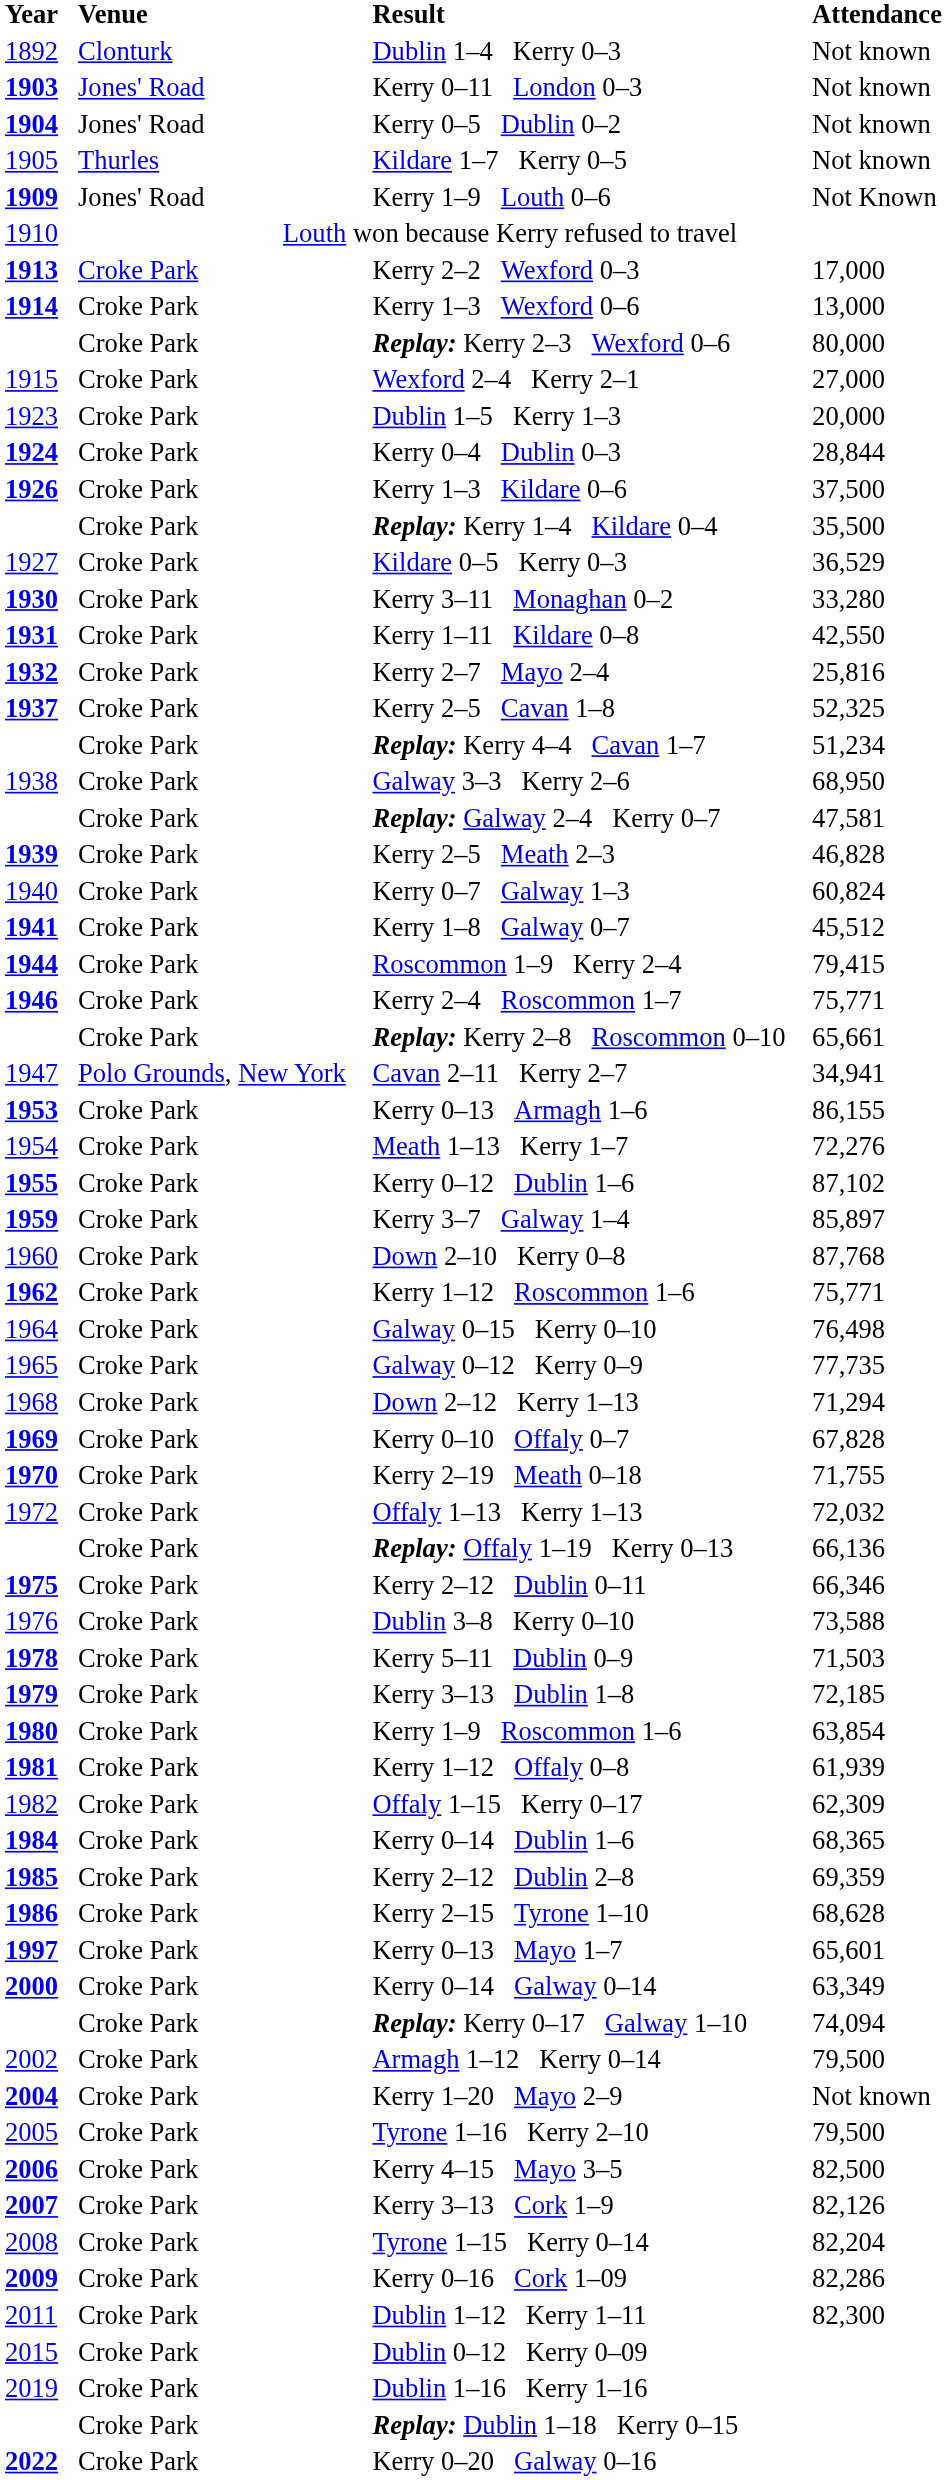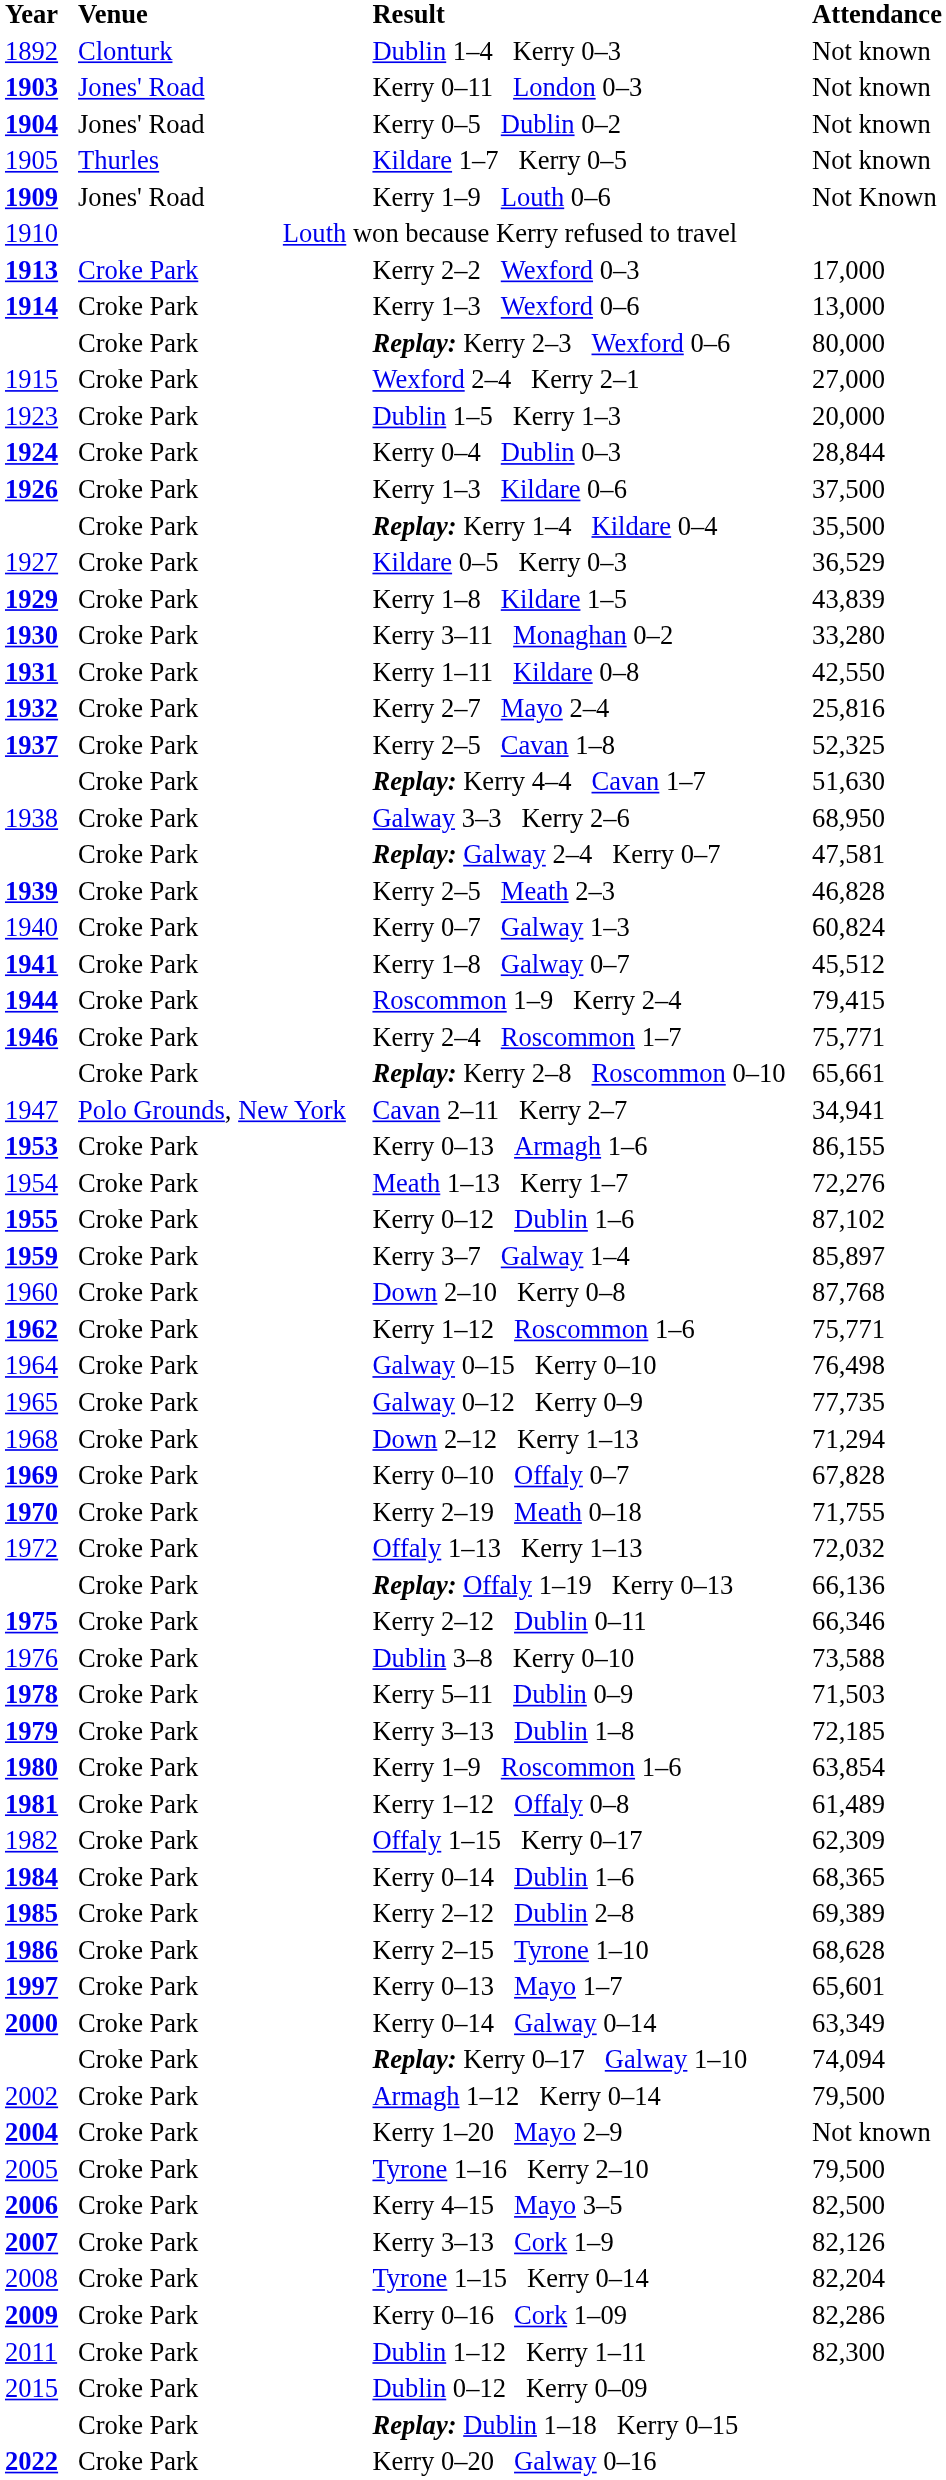+ row: 1929 | Croke Park | Kerry 1–8 Kildare 1–5 | 43,839
Replay: Kerry 4–4 Cavan 1–7 | Attendance: 51,234 -> 51,630
Kerry 1–12 Offaly 0–8 | Attendance: 61,939 -> 61,489
Kerry 2–12 Dublin 2–8 | Attendance: 69,359 -> 69,389
- row: 2019 | Croke Park | Dublin 1–16 Kerry 1–16
